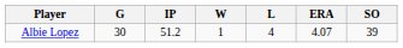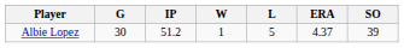Albie Lopez | L: 4 -> 5
Albie Lopez | ERA: 4.07 -> 4.37
